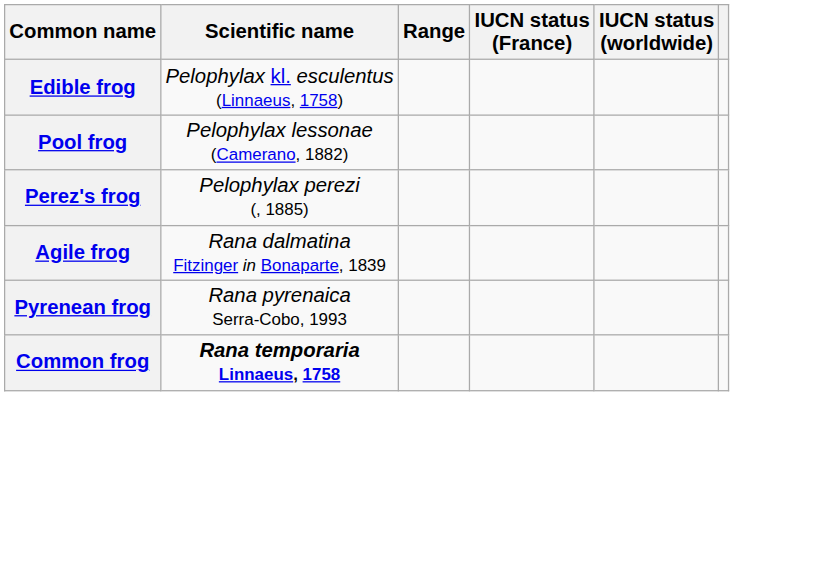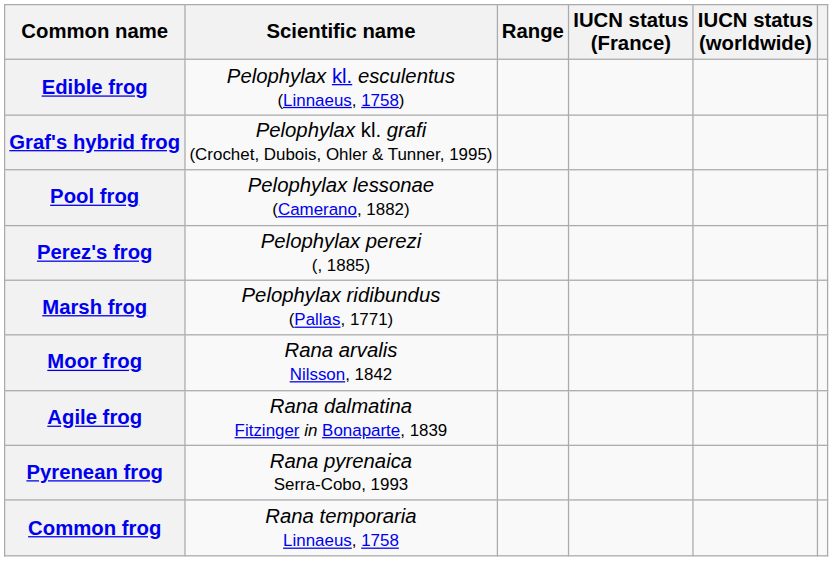+ row: Graf's hybrid frog | Pelophylax kl. grafi (Crochet, Dubois, Ohler & Tunner, 1995)
+ row: Marsh frog | Pelophylax ridibundus (Pallas, 1771)
+ row: Moor frog | Rana arvalis Nilsson, 1842
Common frog | Scientific name: bold -> normal
